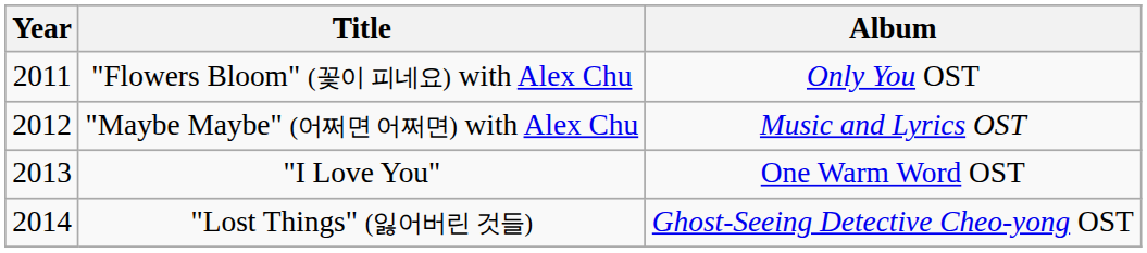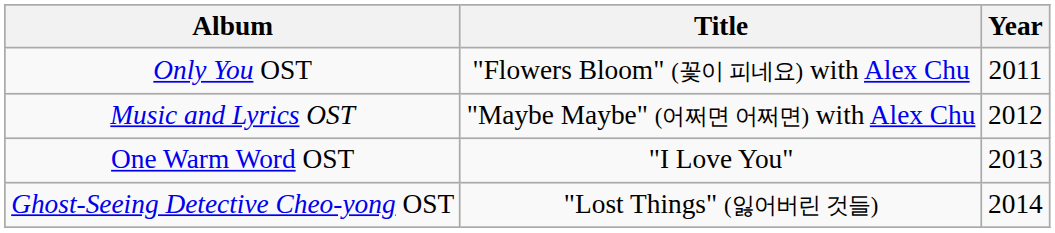columns swapped: Year <-> Album
